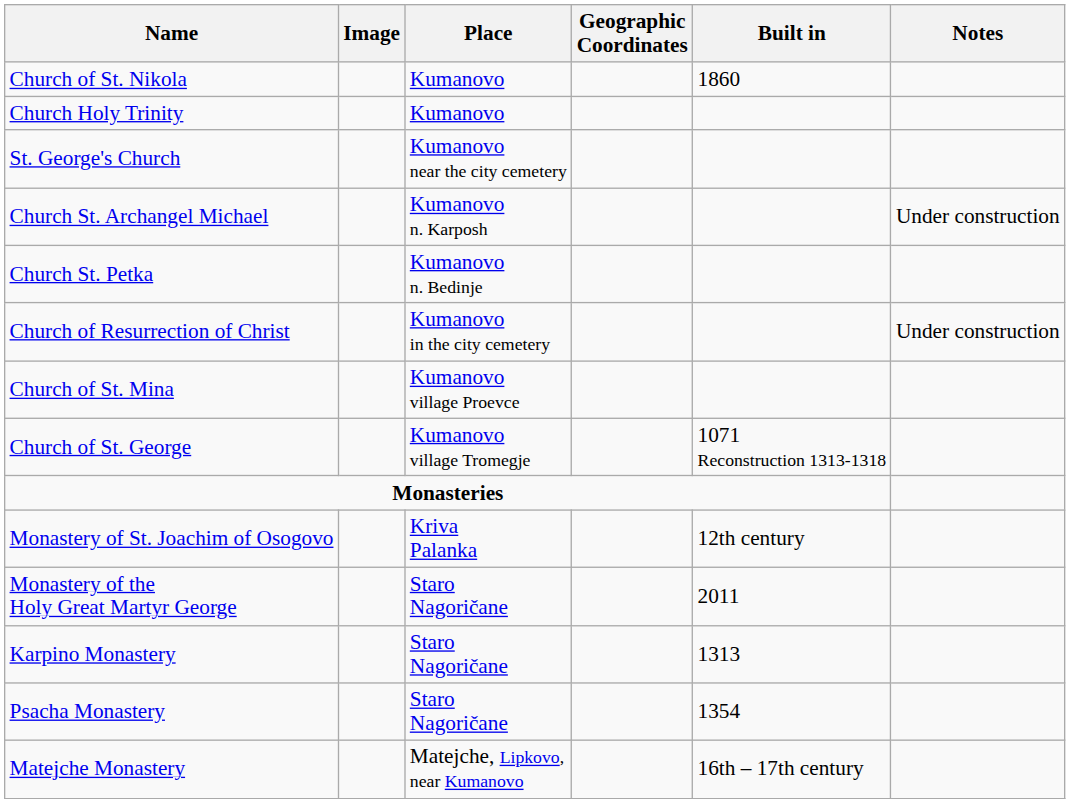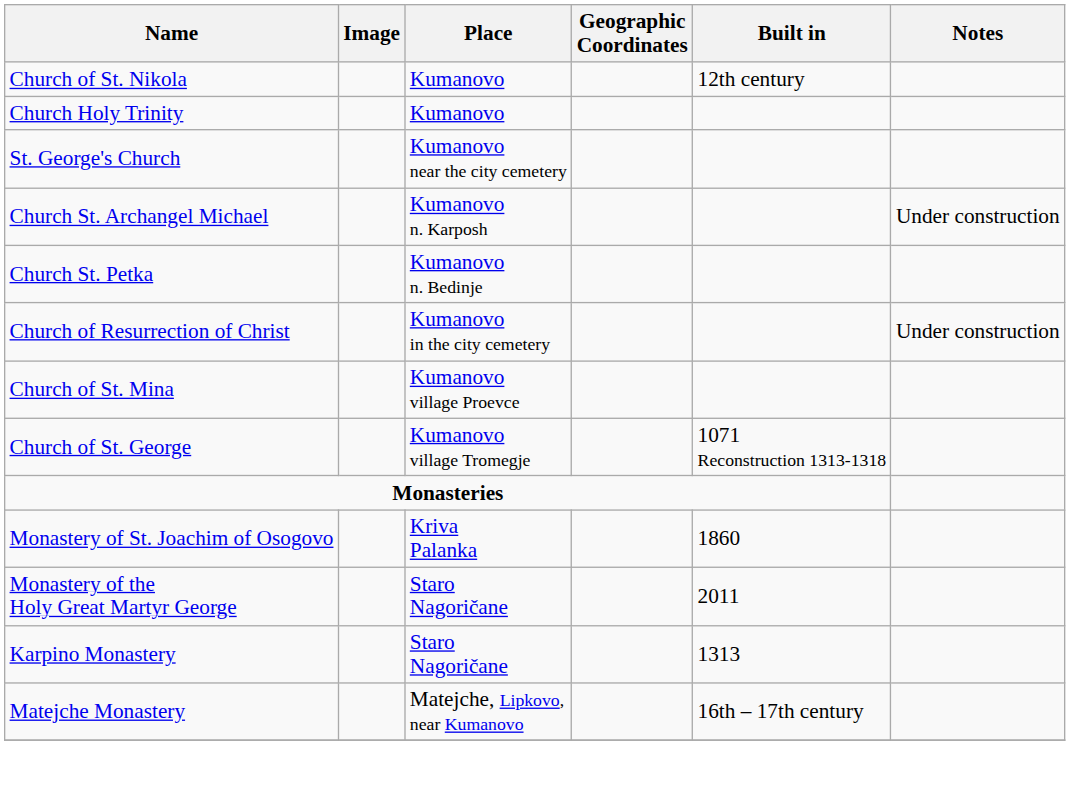Church of St. Nikola | Built in: 1860 -> 12th century
Monastery of St. Joachim of Osogovo | Built in: 12th century -> 1860
- row: Psacha Monastery | Staro Nagoričane | 1354
